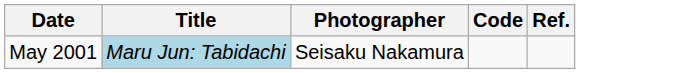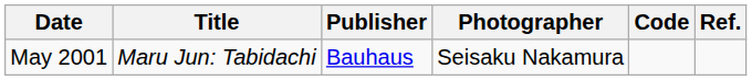+ column: Publisher | Bauhaus
May 2001 | Title: lightblue background -> no background
